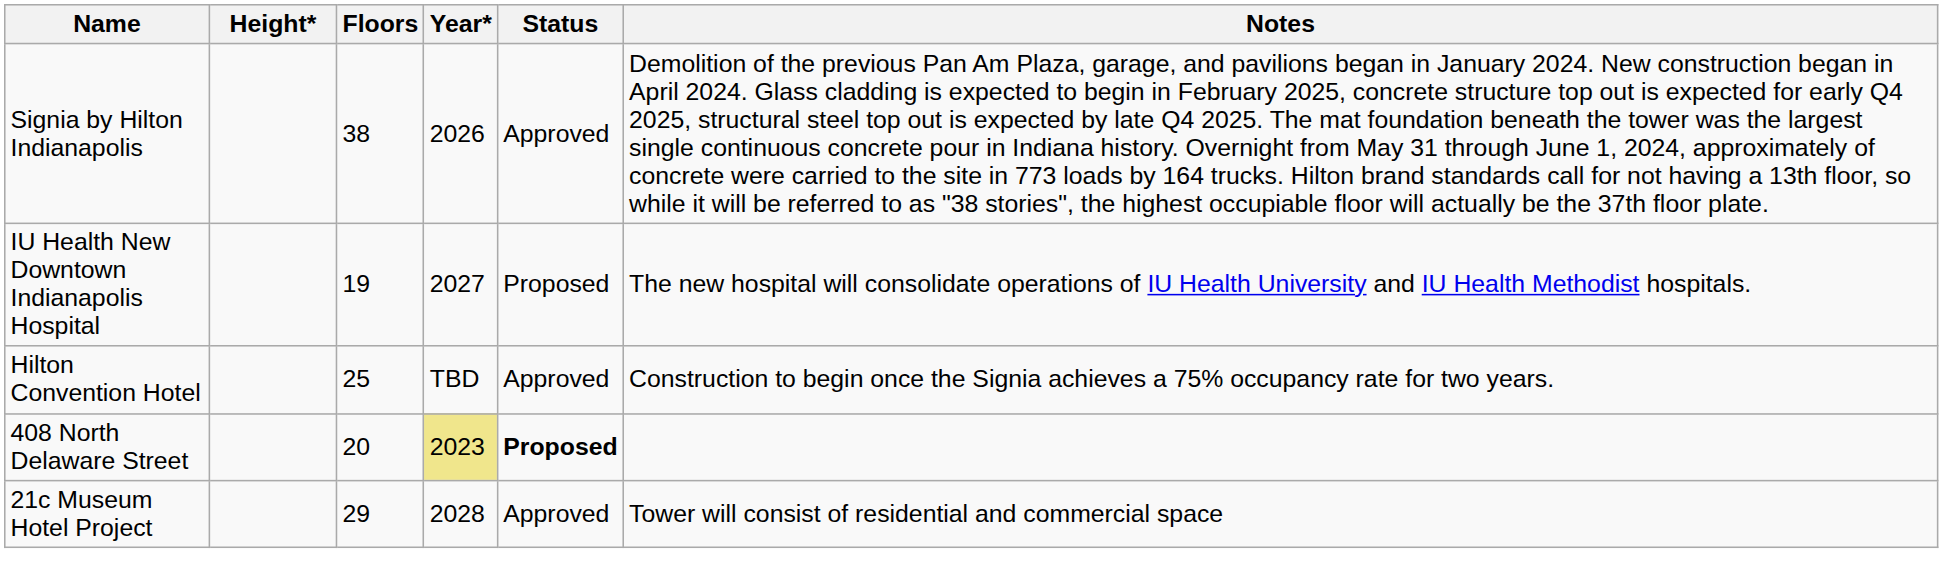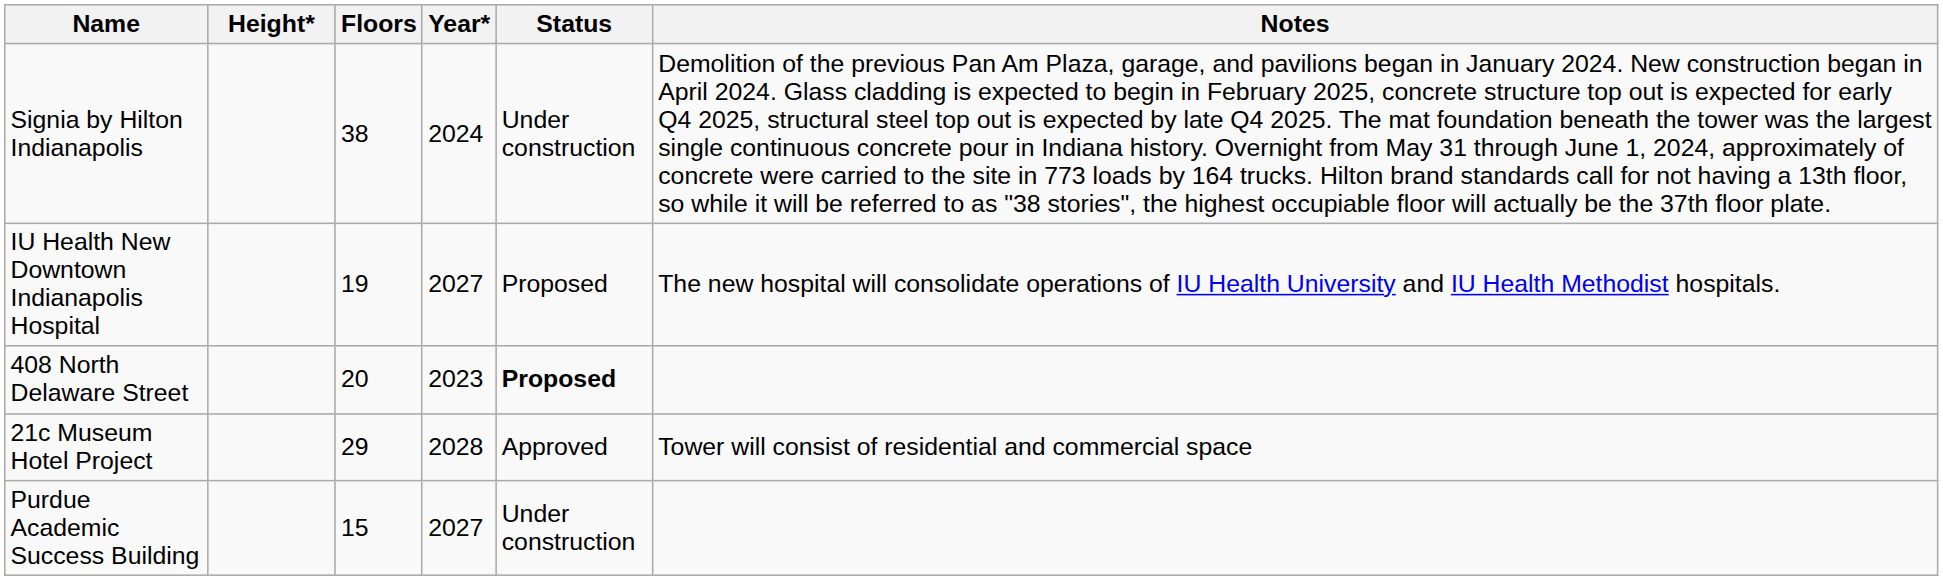Signia by Hilton Indianapolis | Year*: 2026 -> 2024
Signia by Hilton Indianapolis | Status: Approved -> Under construction
- row: Hilton Convention Hotel | 25 | TBD | Approved | Construction to begin once the Signia achieves a 75% occupancy rate for two years.
408 North Delaware Street | Year*: khaki background -> no background
+ row: Purdue Academic Success Building | 15 | 2027 | Under construction
